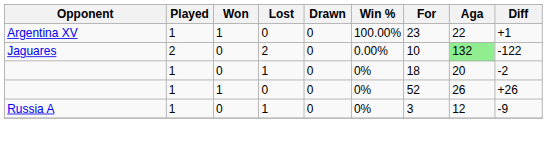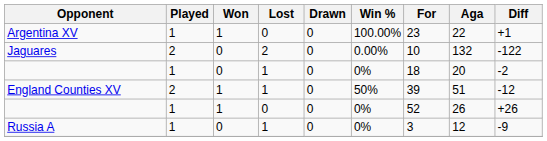Jaguares | Aga: lightgreen background -> no background
+ row: England Counties XV | 2 | 1 | 1 | 0 | 50% | 39 | 51 | -12
